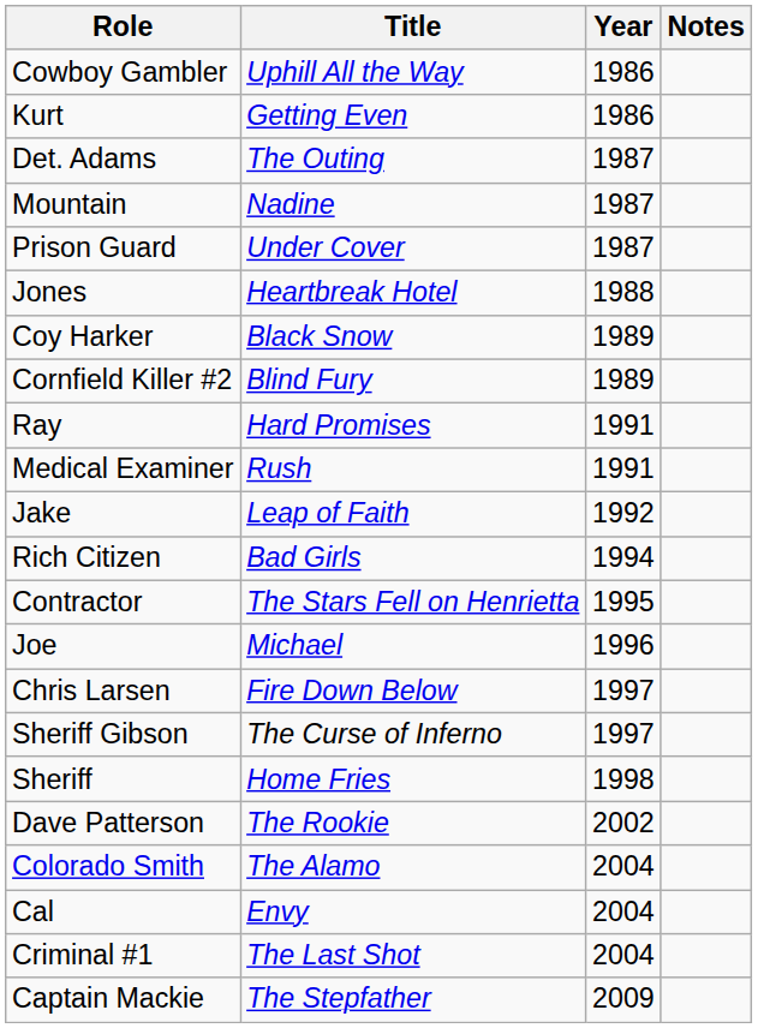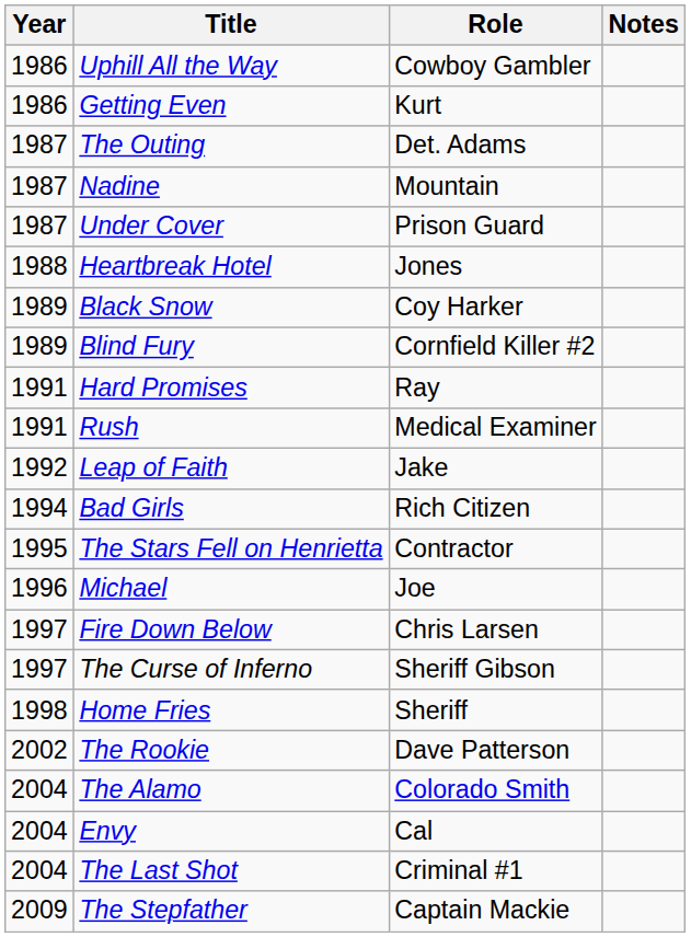columns swapped: Year <-> Role
